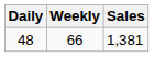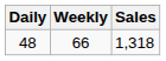48 | Sales: 1,381 -> 1,318
